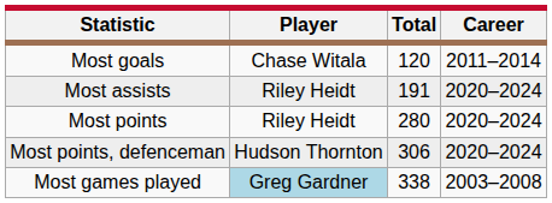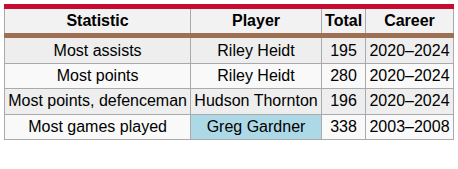- row: Most goals | Chase Witala | 120 | 2011–2014
Most assists | Total: 191 -> 195
Most points, defenceman | Total: 306 -> 196
